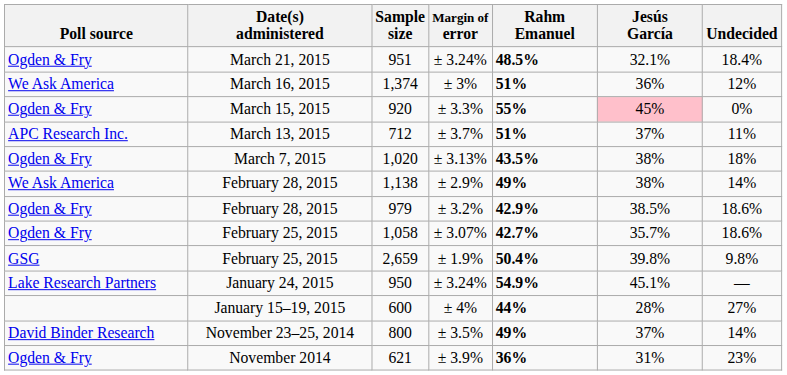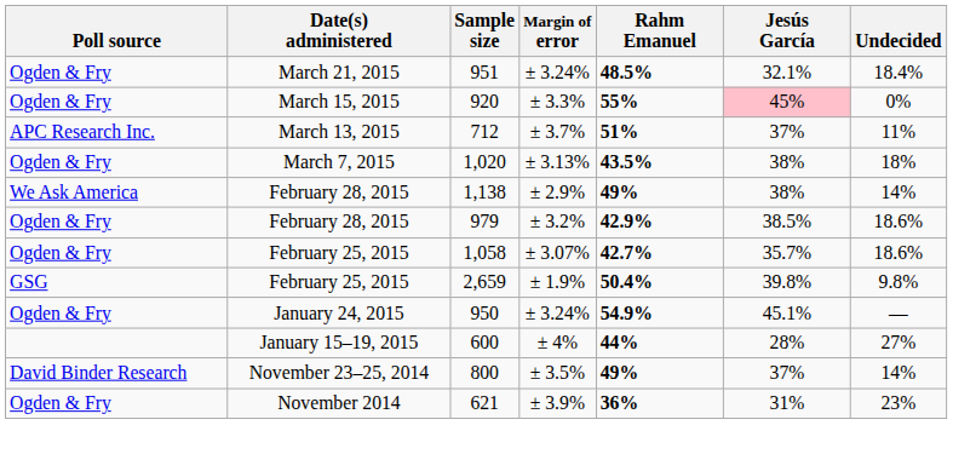- row: We Ask America | March 16, 2015 | 1,374 | ± 3% | 51% | 36% | 12%
950 | Poll source: Lake Research Partners -> Ogden & Fry
